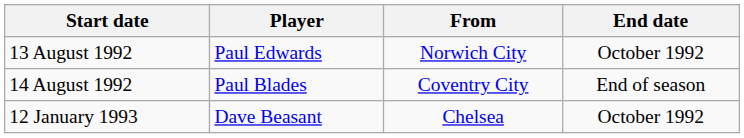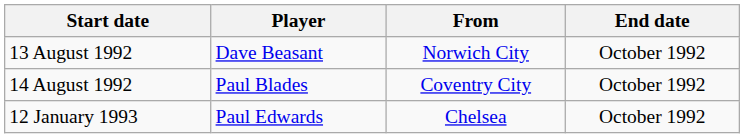13 August 1992 | Player: Paul Edwards -> Dave Beasant
14 August 1992 | End date: End of season -> October 1992
12 January 1993 | Player: Dave Beasant -> Paul Edwards
